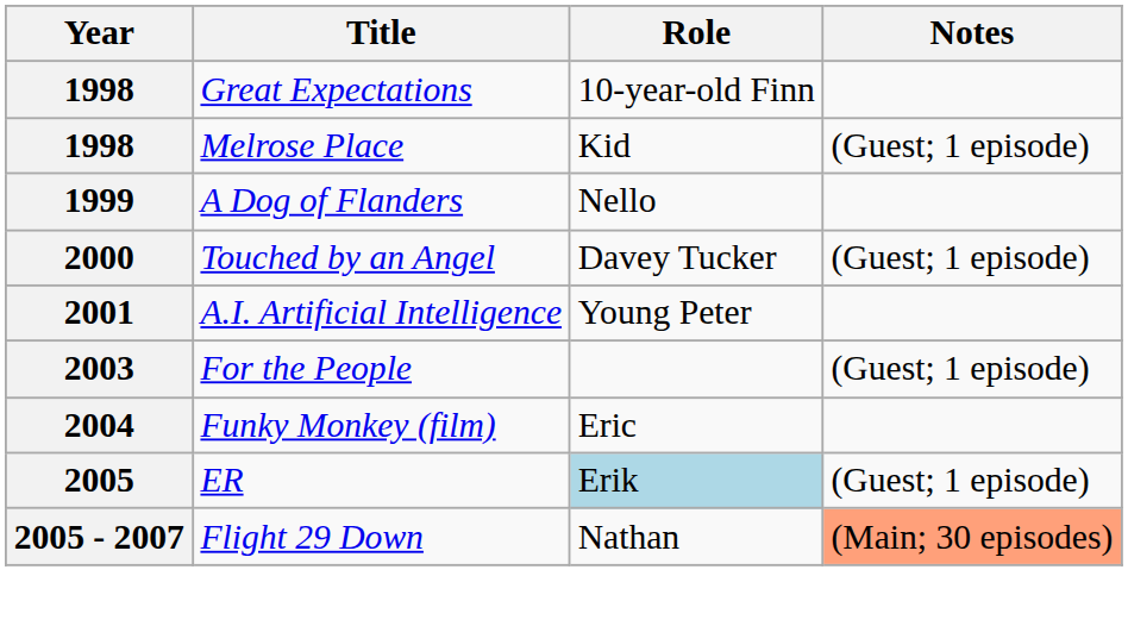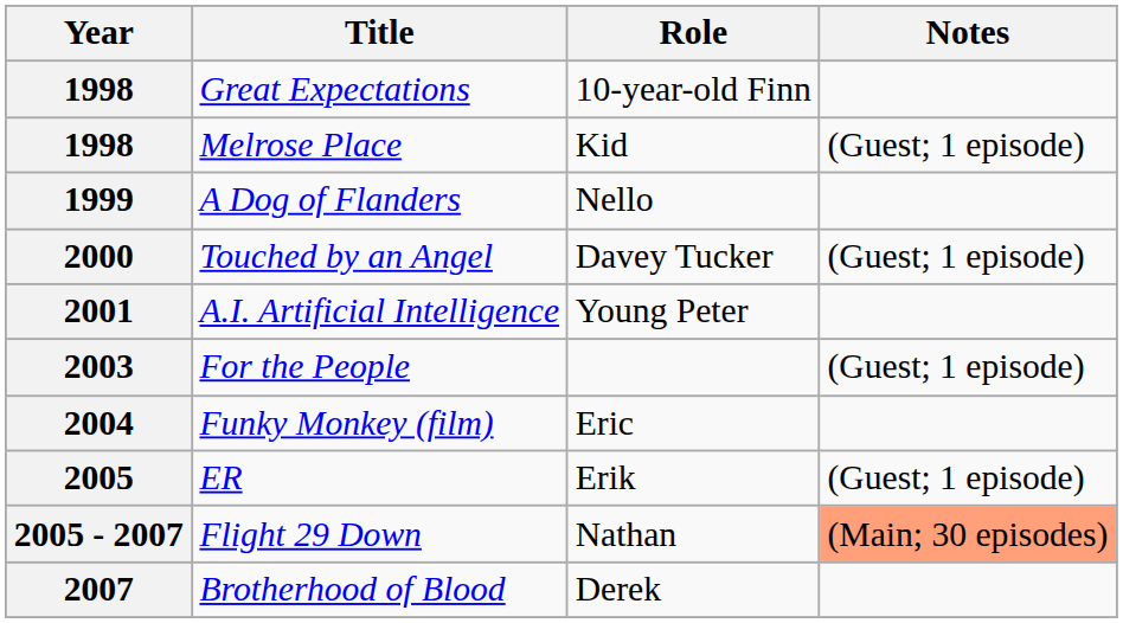2005 | Role: lightblue background -> no background
+ row: 2007 | Brotherhood of Blood | Derek
